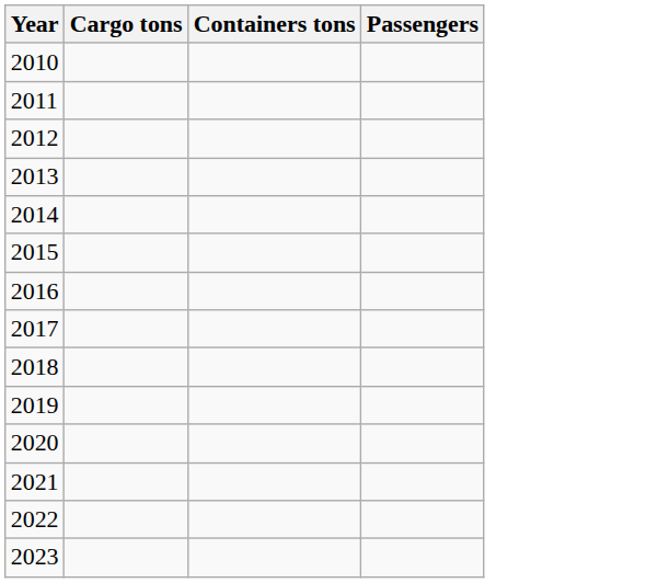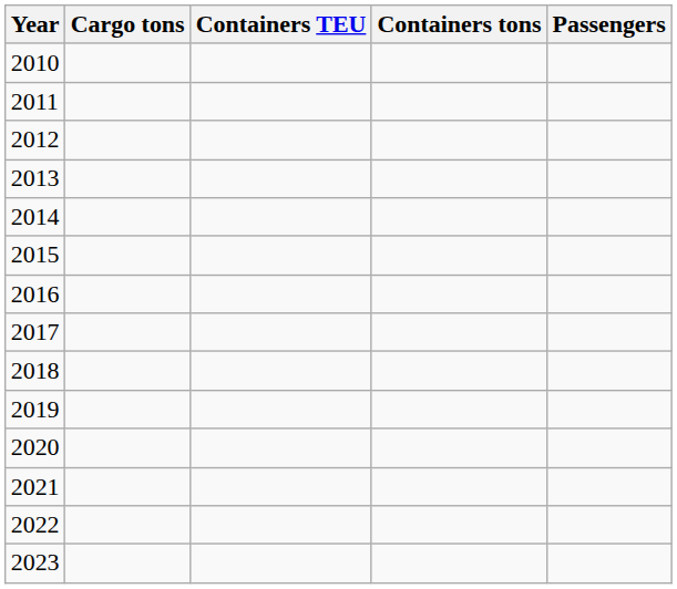+ column: Containers TEU
